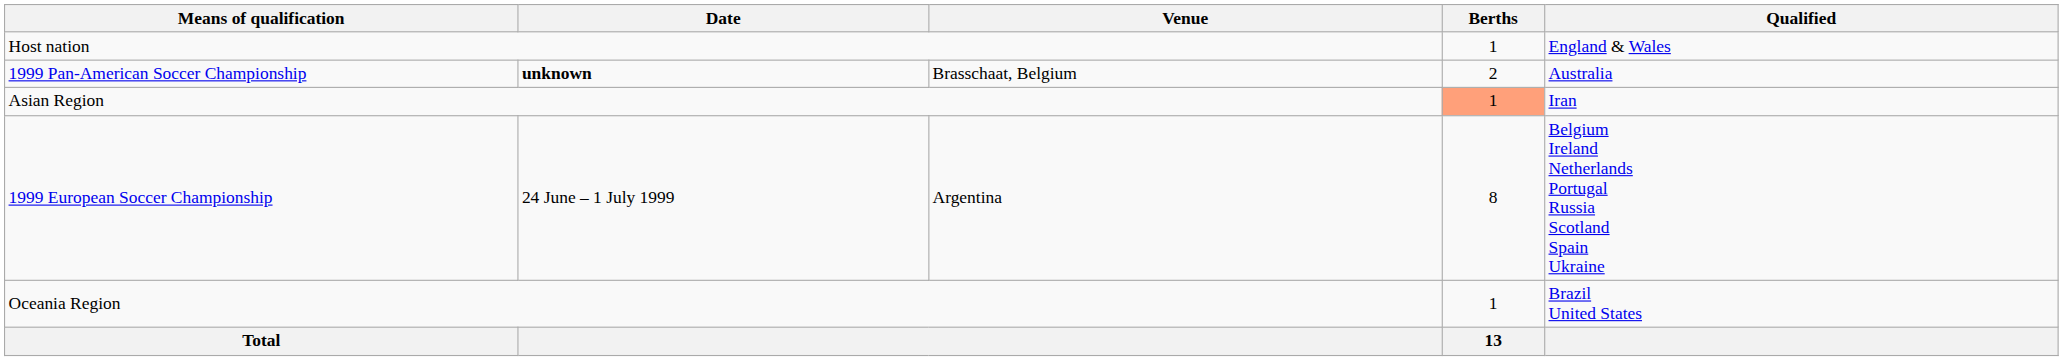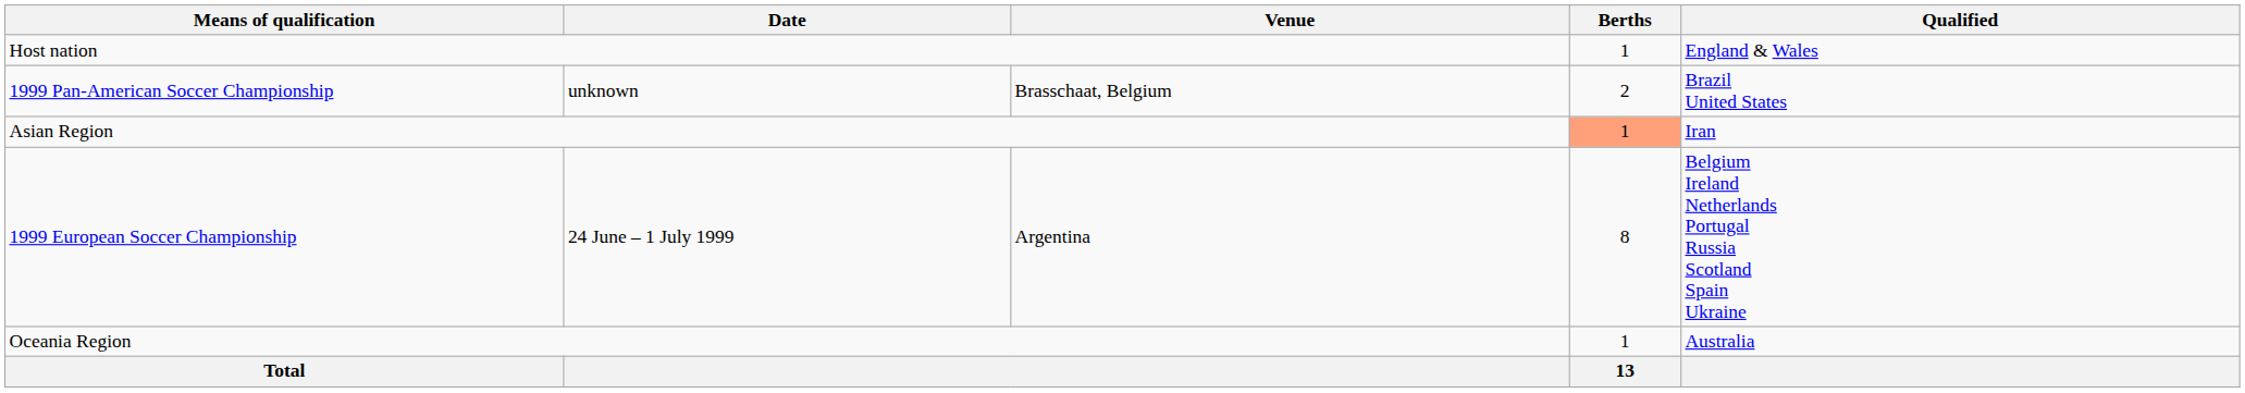1999 Pan-American Soccer Championship | Date: bold -> normal
1999 Pan-American Soccer Championship | Qualified: Australia -> Brazil United States
Oceania Region | Qualified: Brazil United States -> Australia
